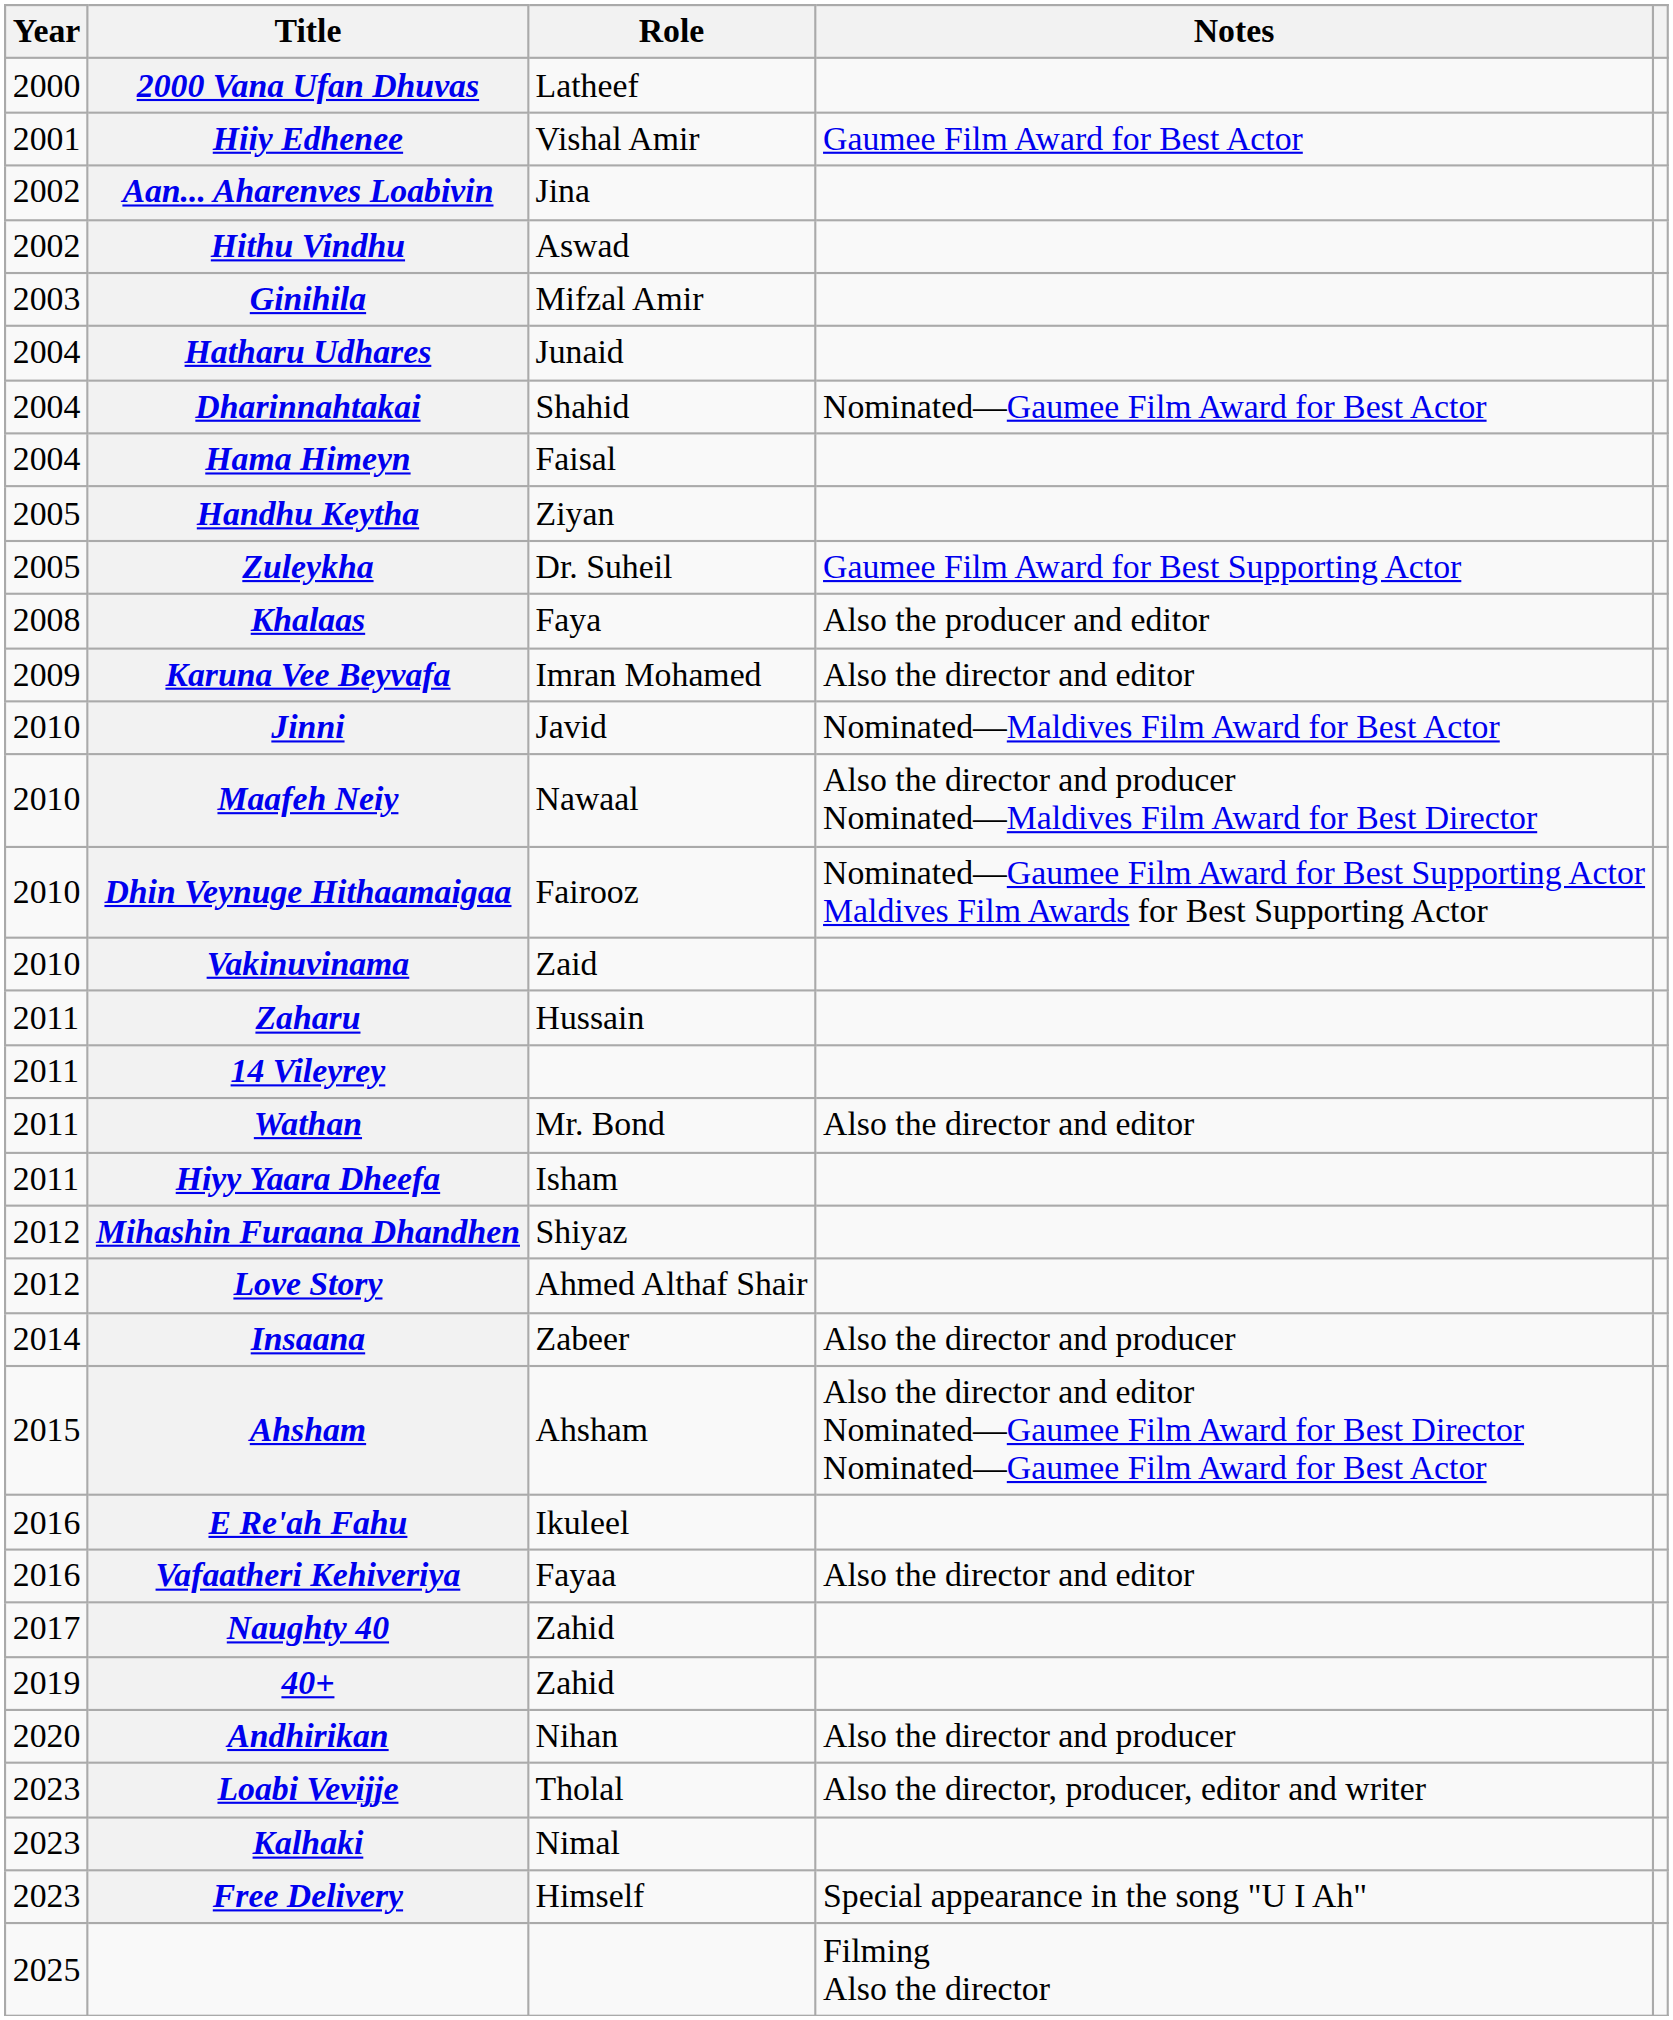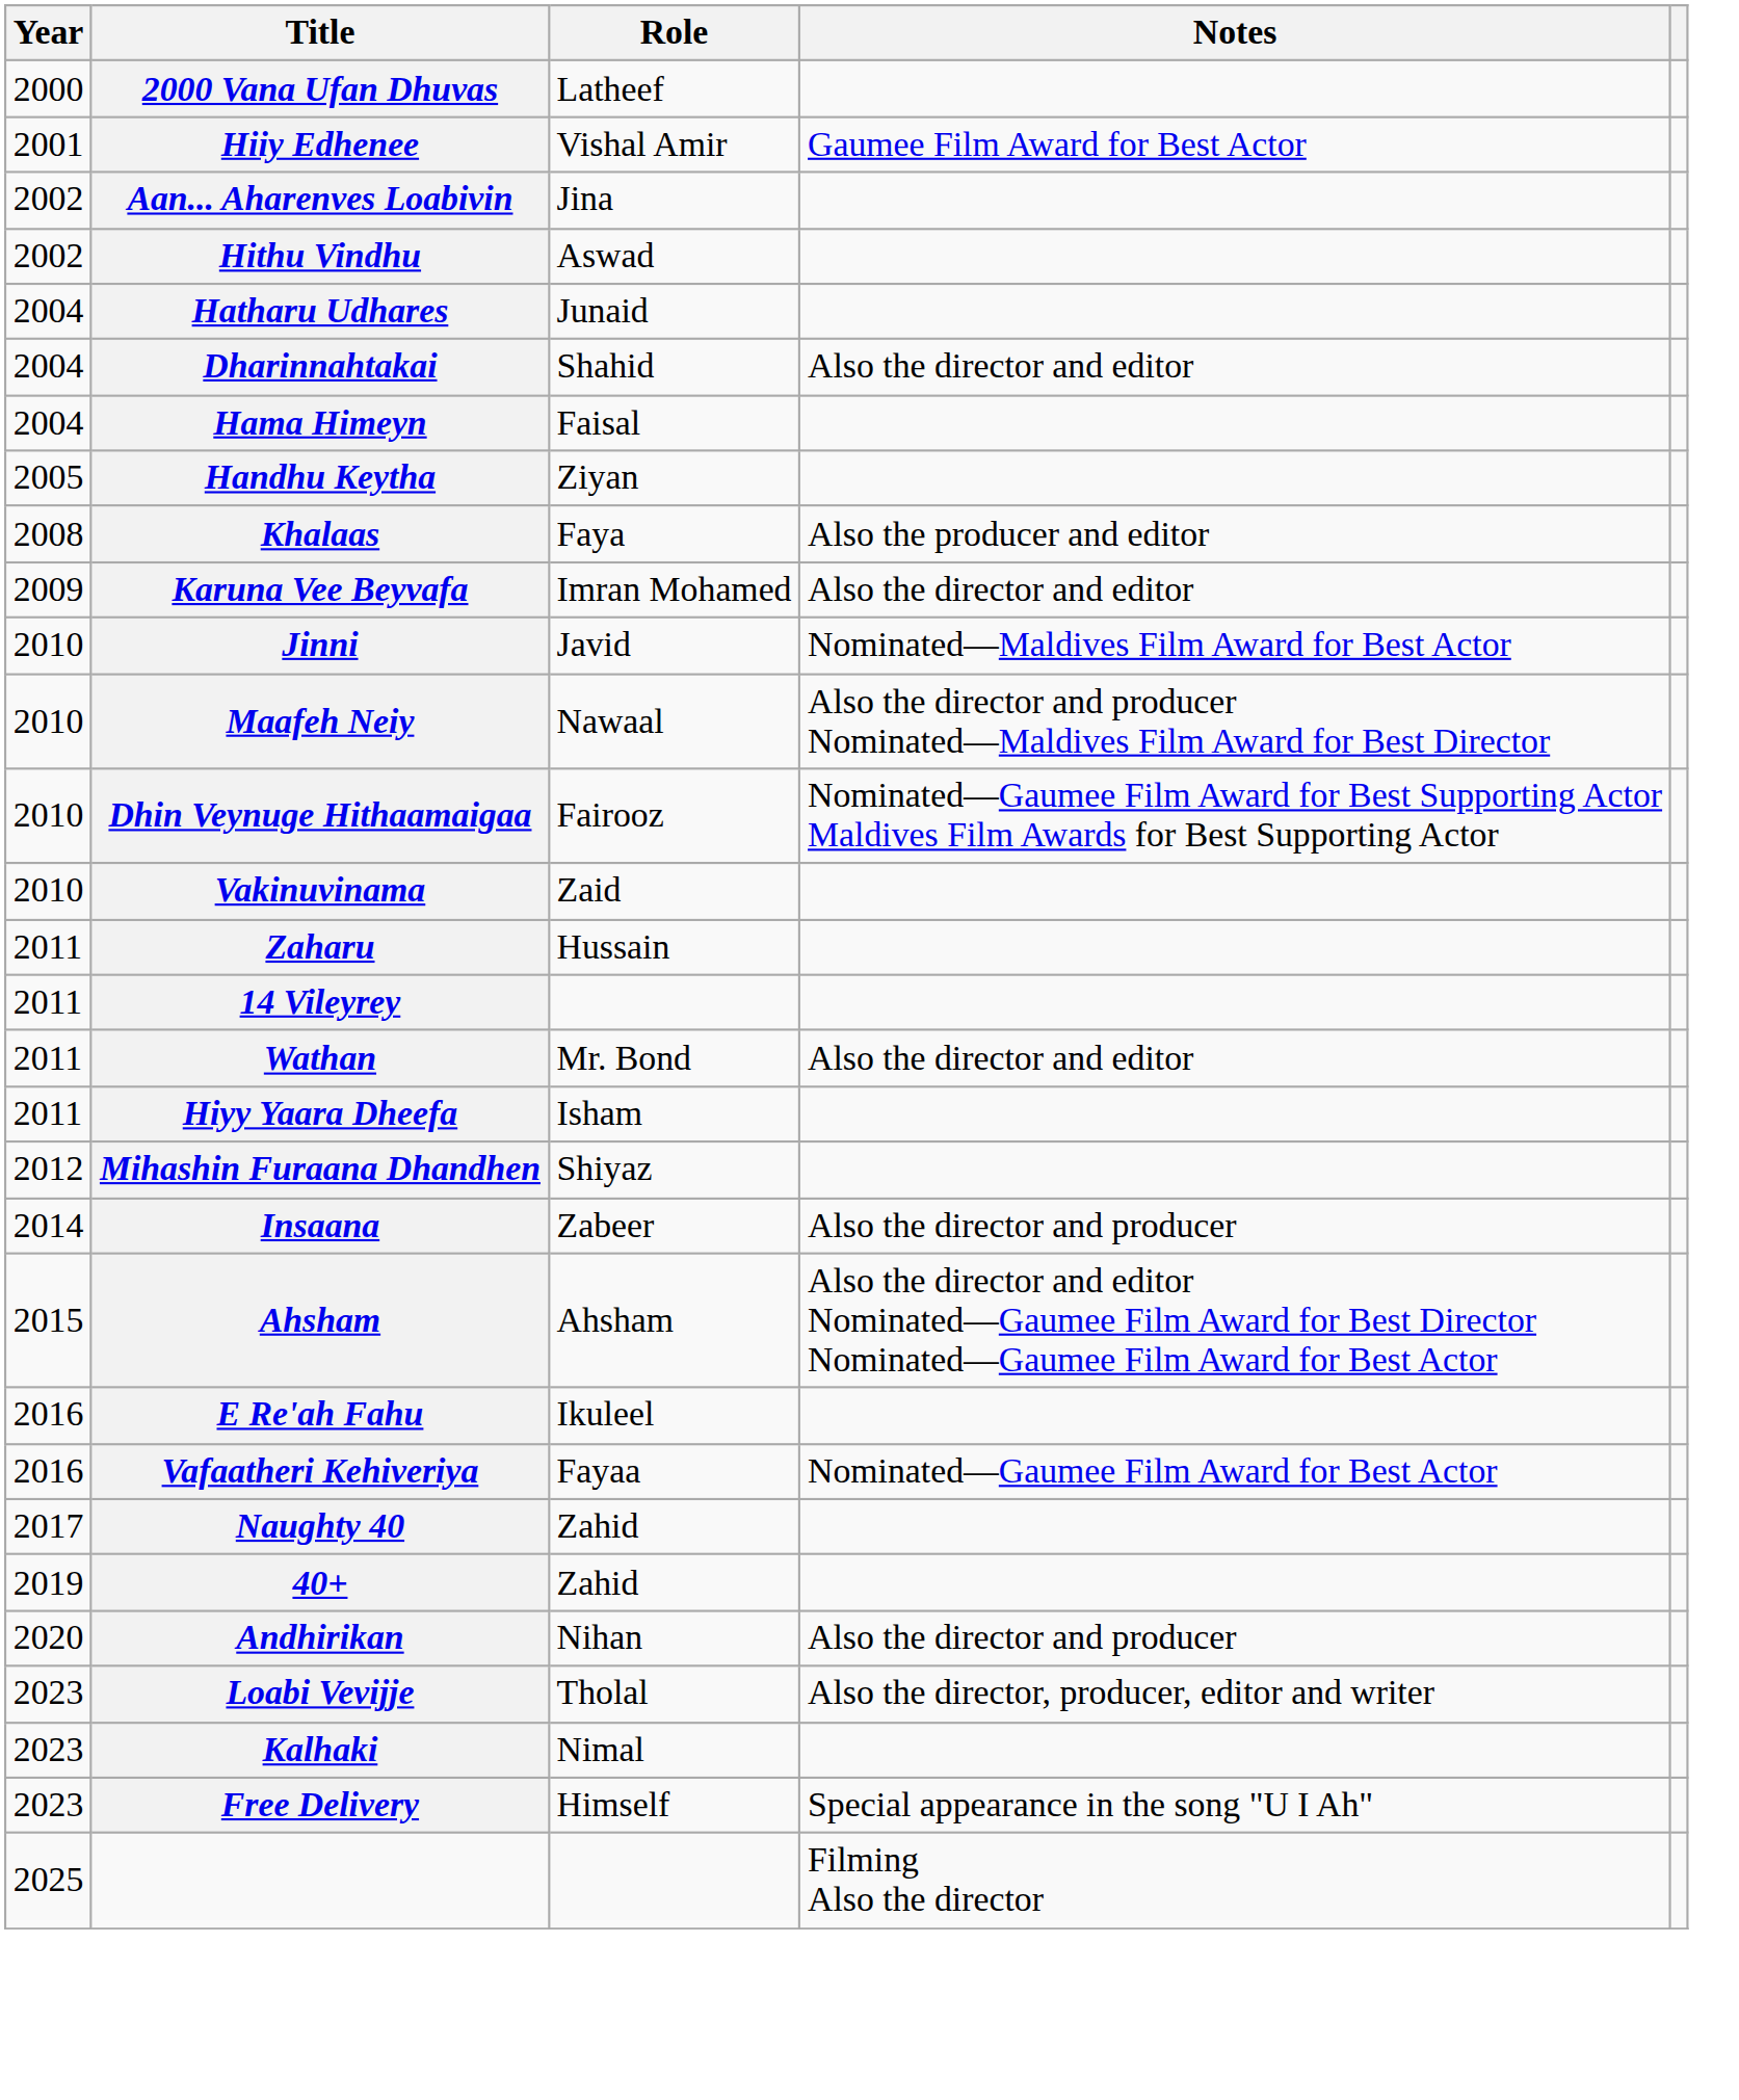- row: 2003 | Ginihila | Mifzal Amir
Dharinnahtakai | Notes: Nominated—Gaumee Film Award for Best Actor -> Also the director and editor
- row: 2005 | Zuleykha | Dr. Suheil | Gaumee Film Award for Best Supporting Actor
- row: 2012 | Love Story | Ahmed Althaf Shair
Vafaatheri Kehiveriya | Notes: Also the director and editor -> Nominated—Gaumee Film Award for Best Actor
